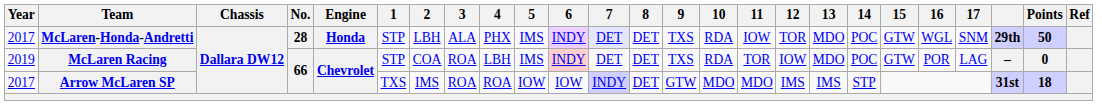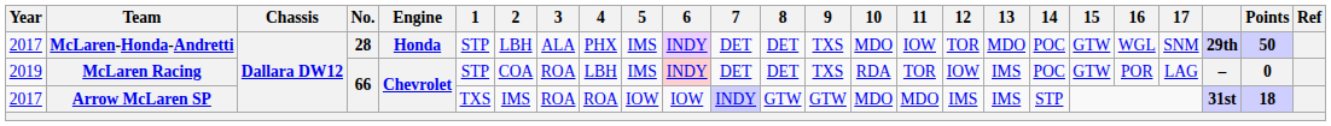McLaren-Honda-Andretti | 7: lavender background -> no background
McLaren-Honda-Andretti | 10: RDA -> MDO
McLaren Racing | 13: MDO -> IMS
Arrow McLaren SP | 8: DET -> GTW
